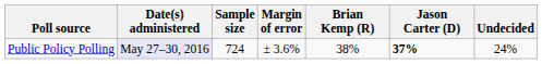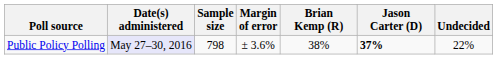Public Policy Polling | Sample size: 724 -> 798
Public Policy Polling | Undecided: 24% -> 22%
